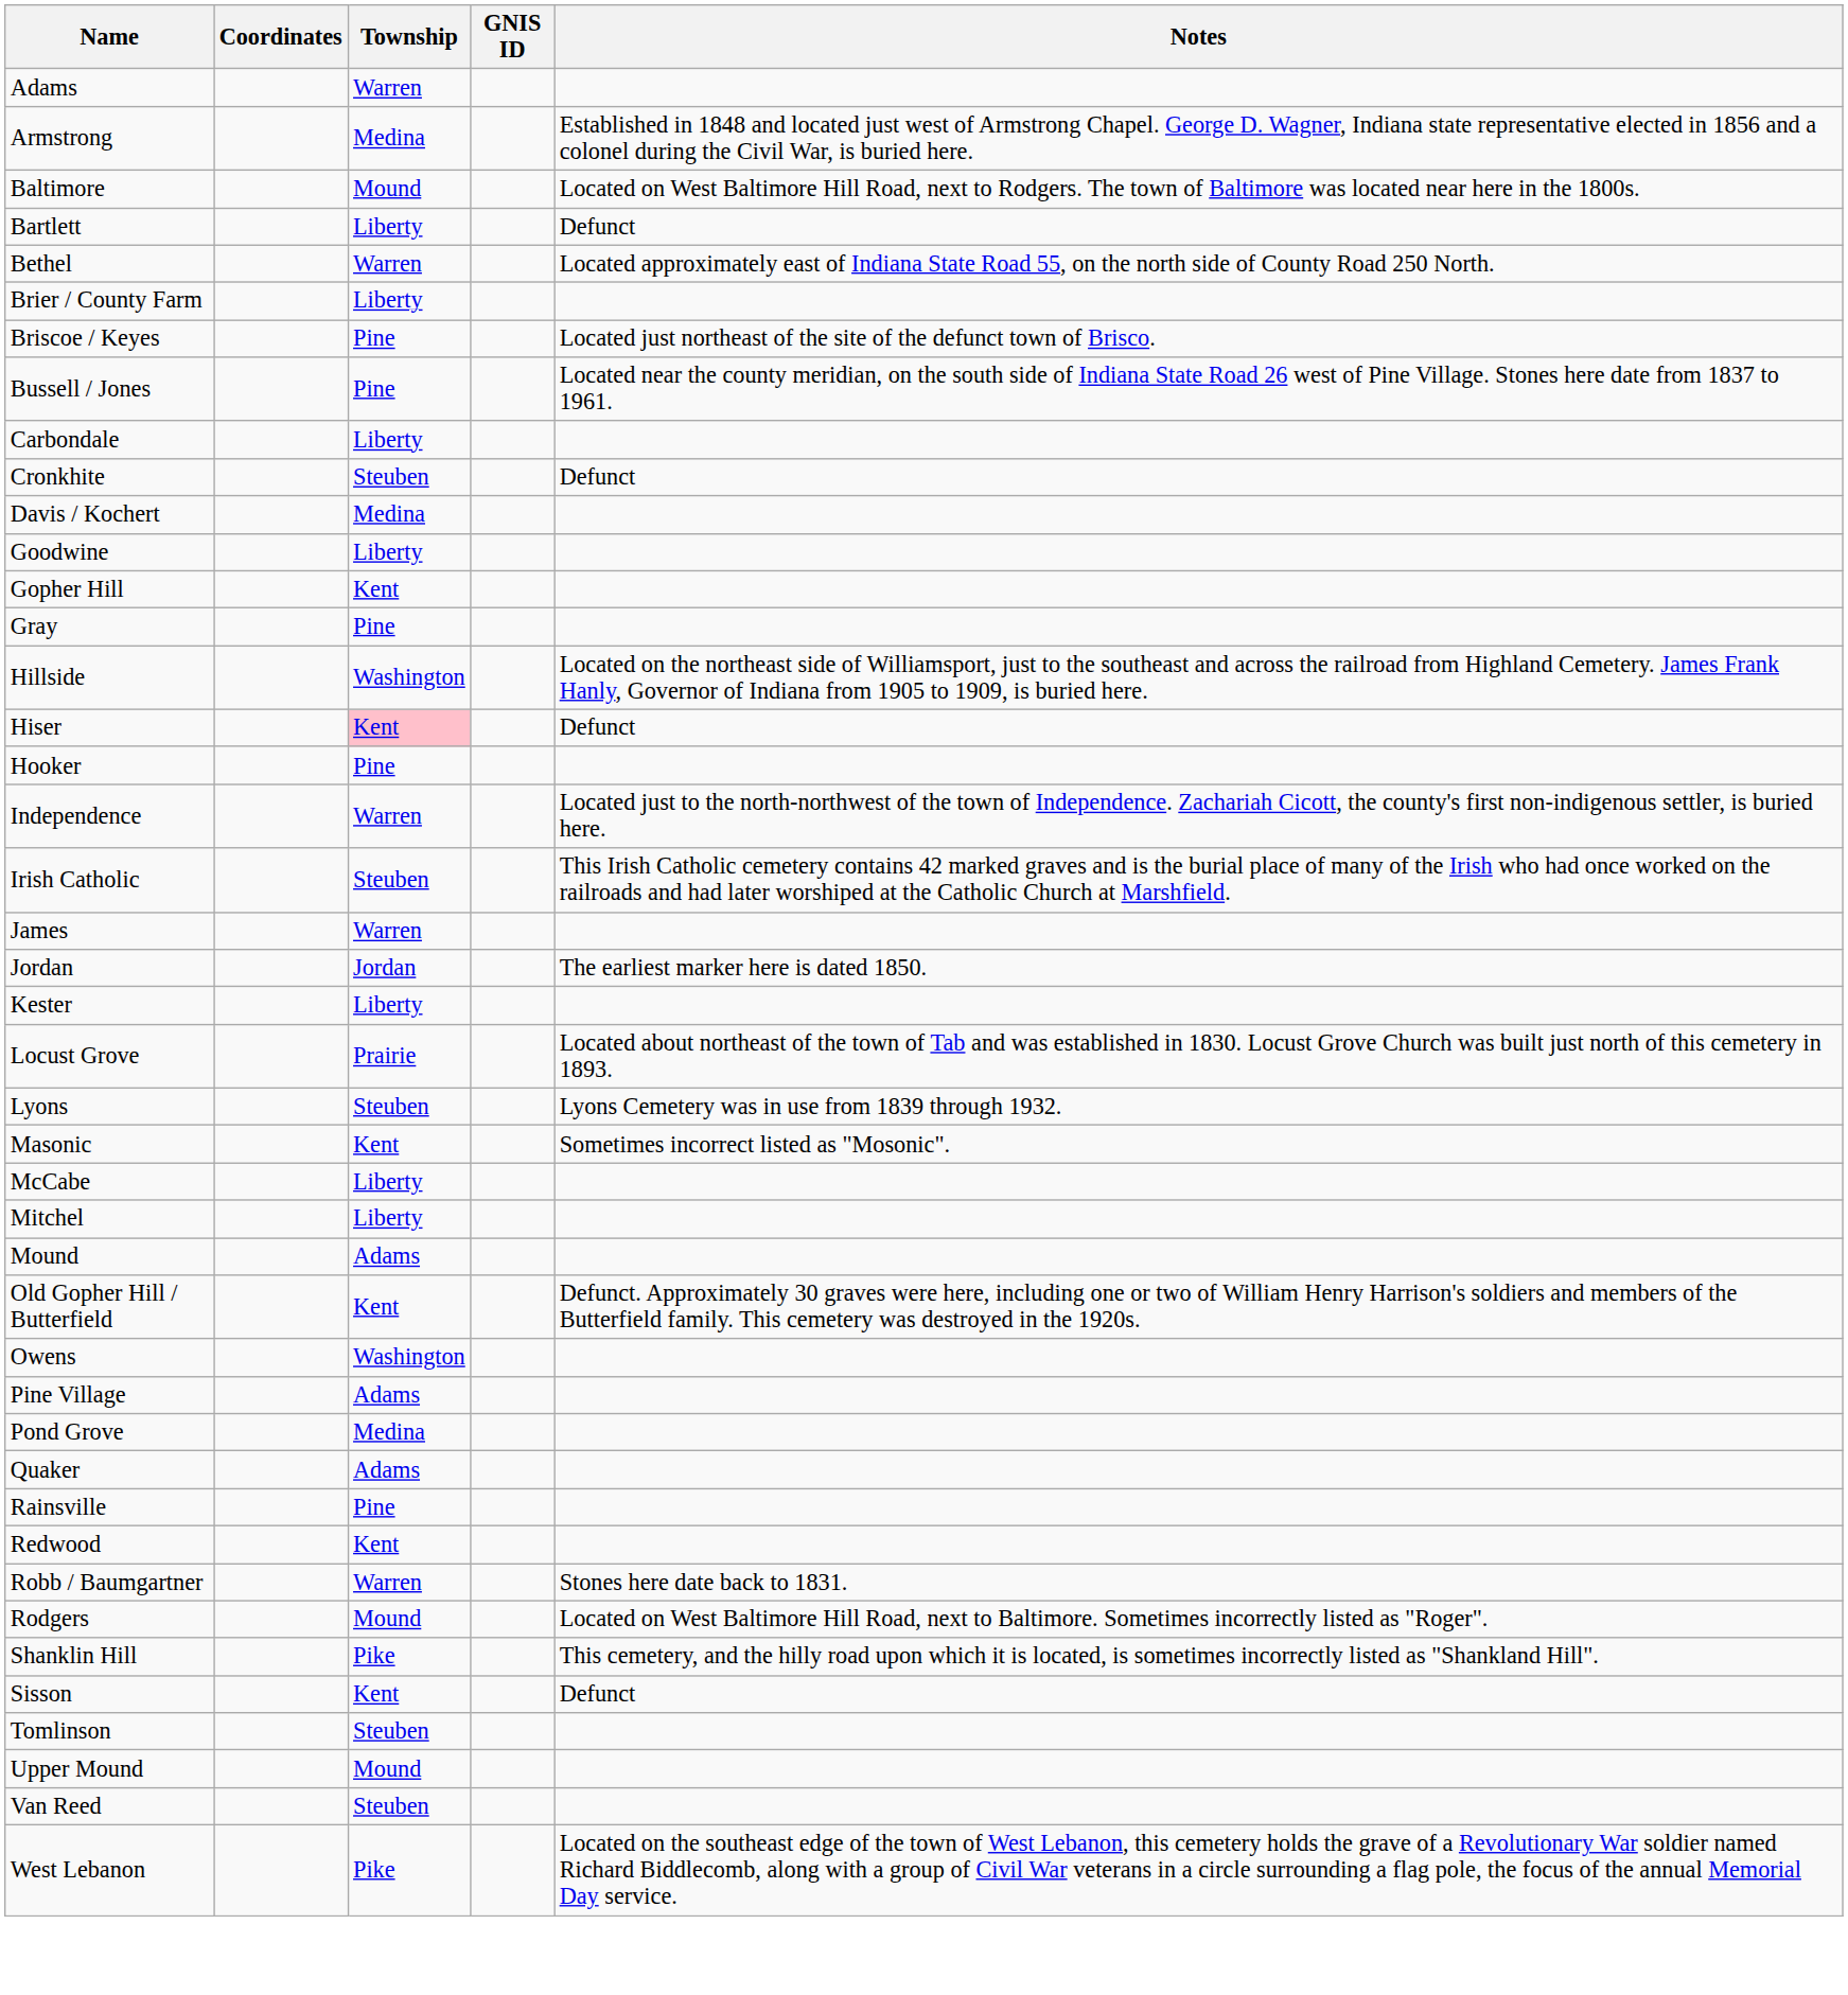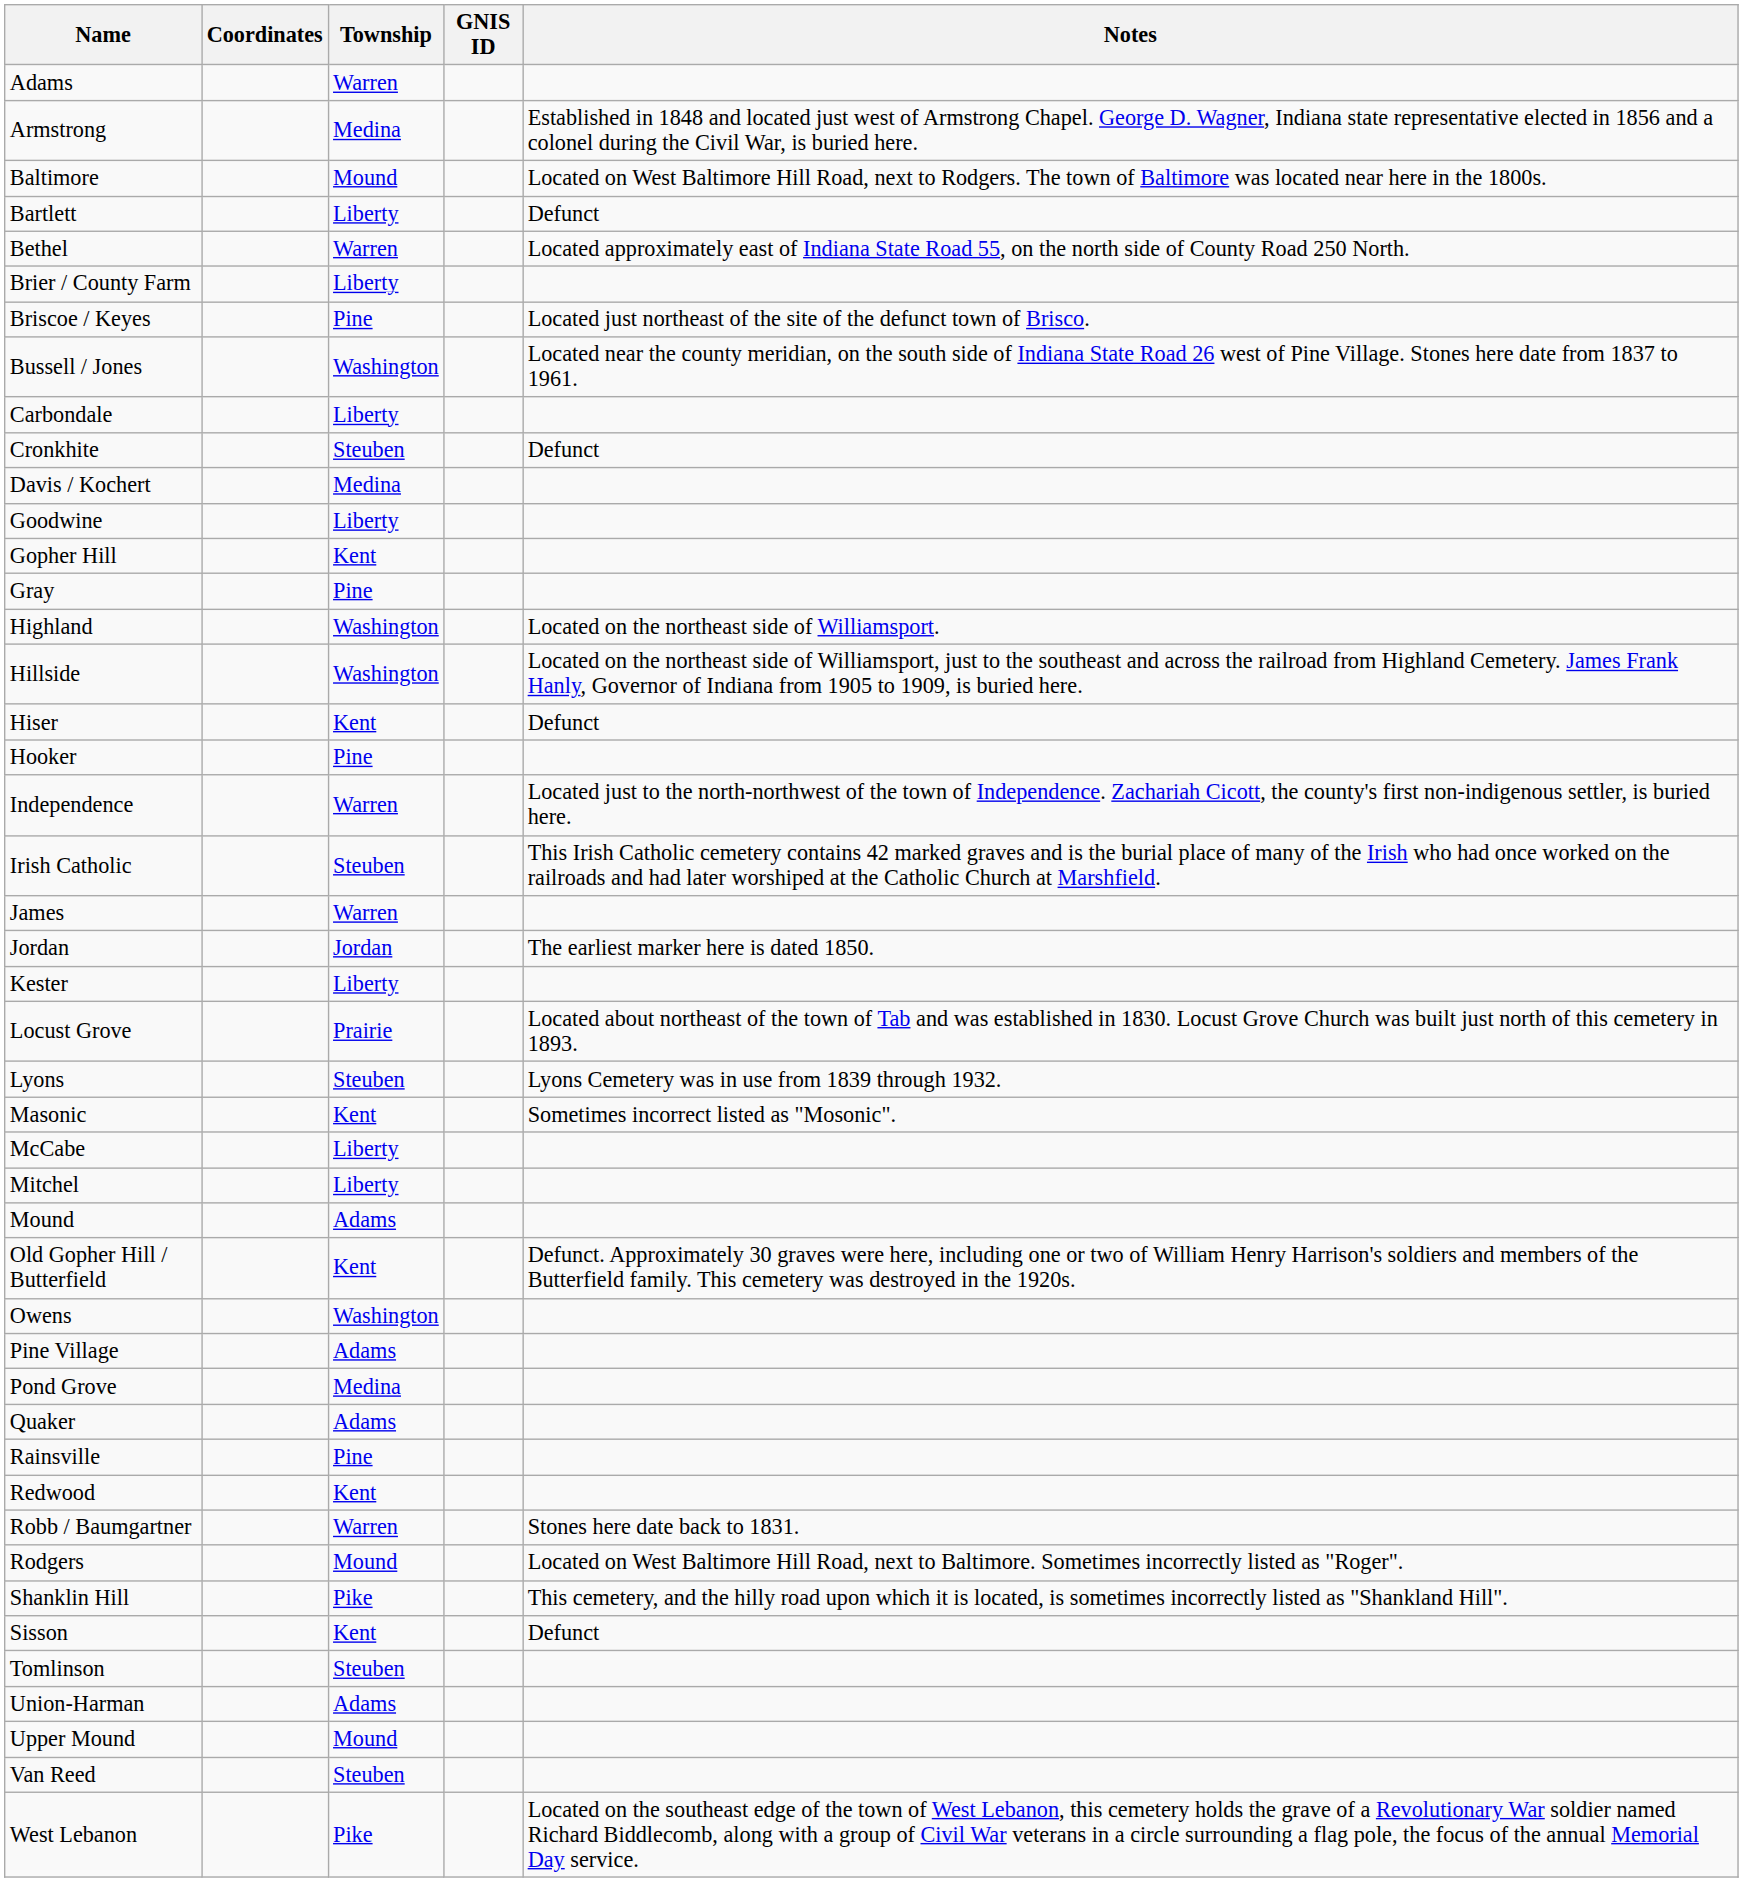Bussell / Jones | Township: Pine -> Washington
+ row: Highland | Washington | Located on the northeast side of Williamsport.
Hiser | Township: pink background -> no background
+ row: Union-Harman | Adams
